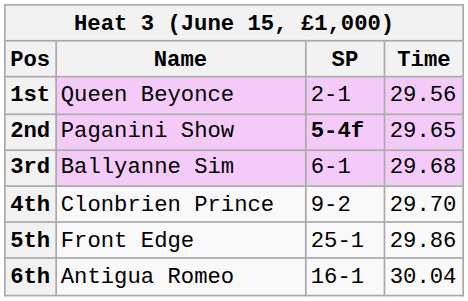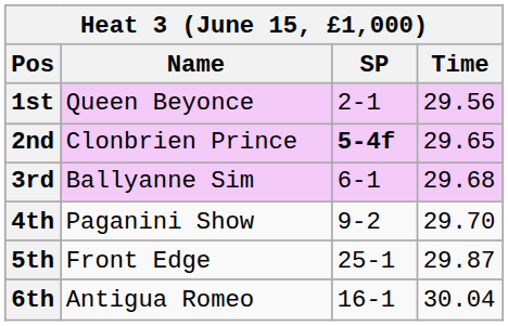2nd | Name: Paganini Show -> Clonbrien Prince
4th | Name: Clonbrien Prince -> Paganini Show
5th | Time: 29.86 -> 29.87
